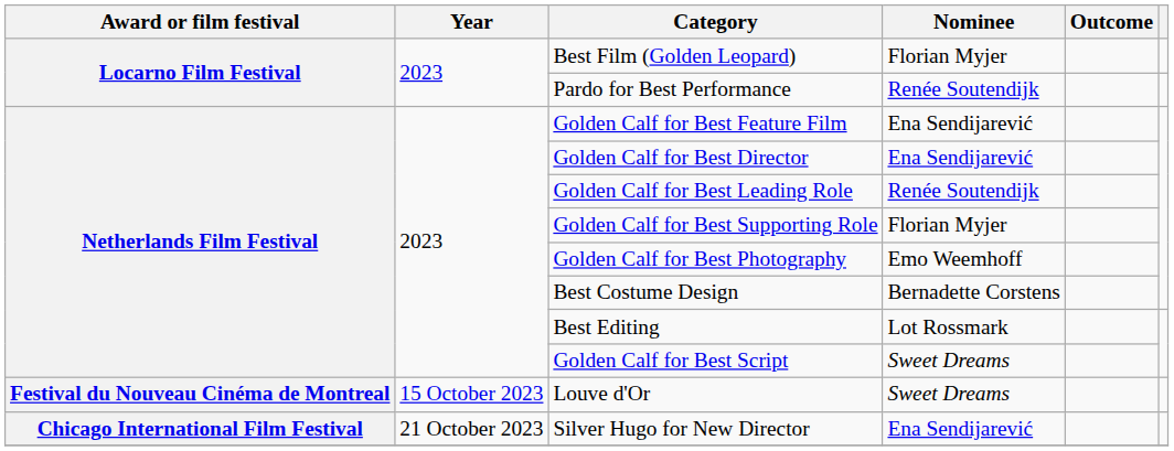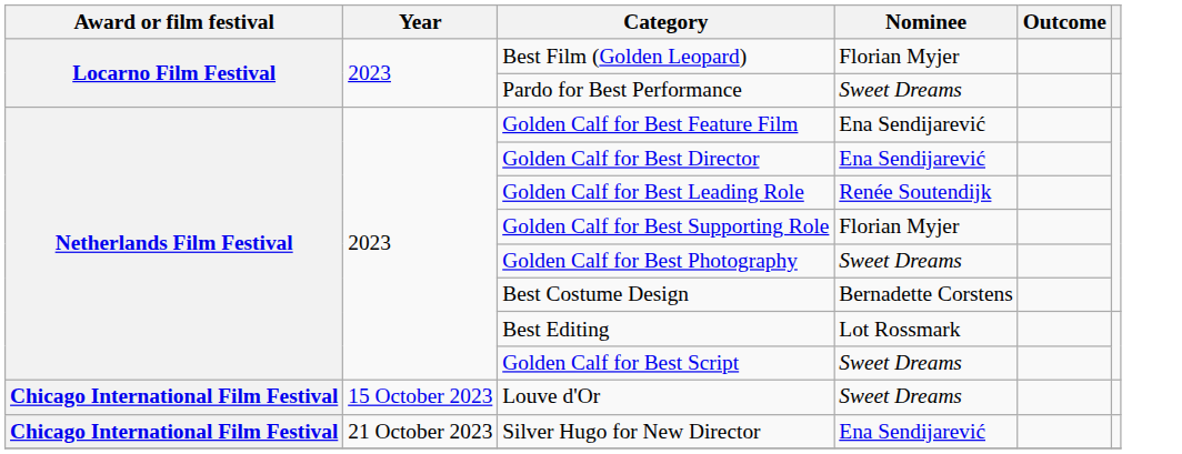Pardo for Best Performance | Nominee: Renée Soutendijk -> Sweet Dreams
Golden Calf for Best Photography | Nominee: Emo Weemhoff -> Sweet Dreams
Louve d'Or | Award or film festival: Festival du Nouveau Cinéma de Montreal -> Chicago International Film Festival
